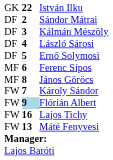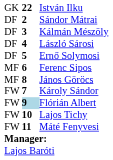Lajos Tichy | column 2: 16 -> 10
Máté Fenyvesi | column 2: 13 -> 11
